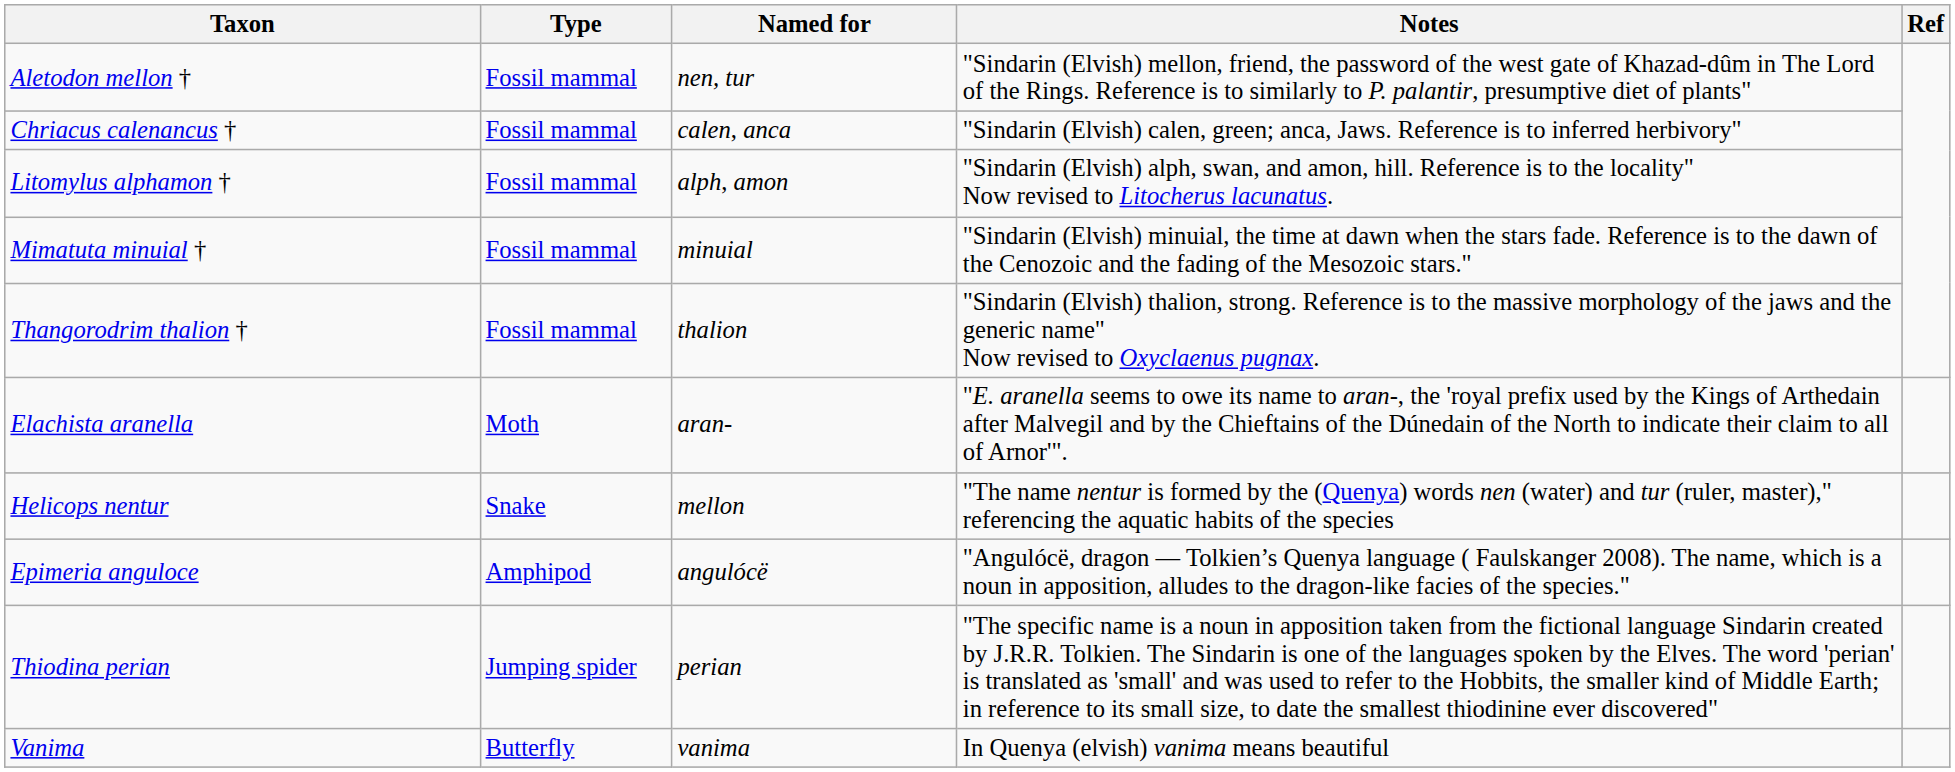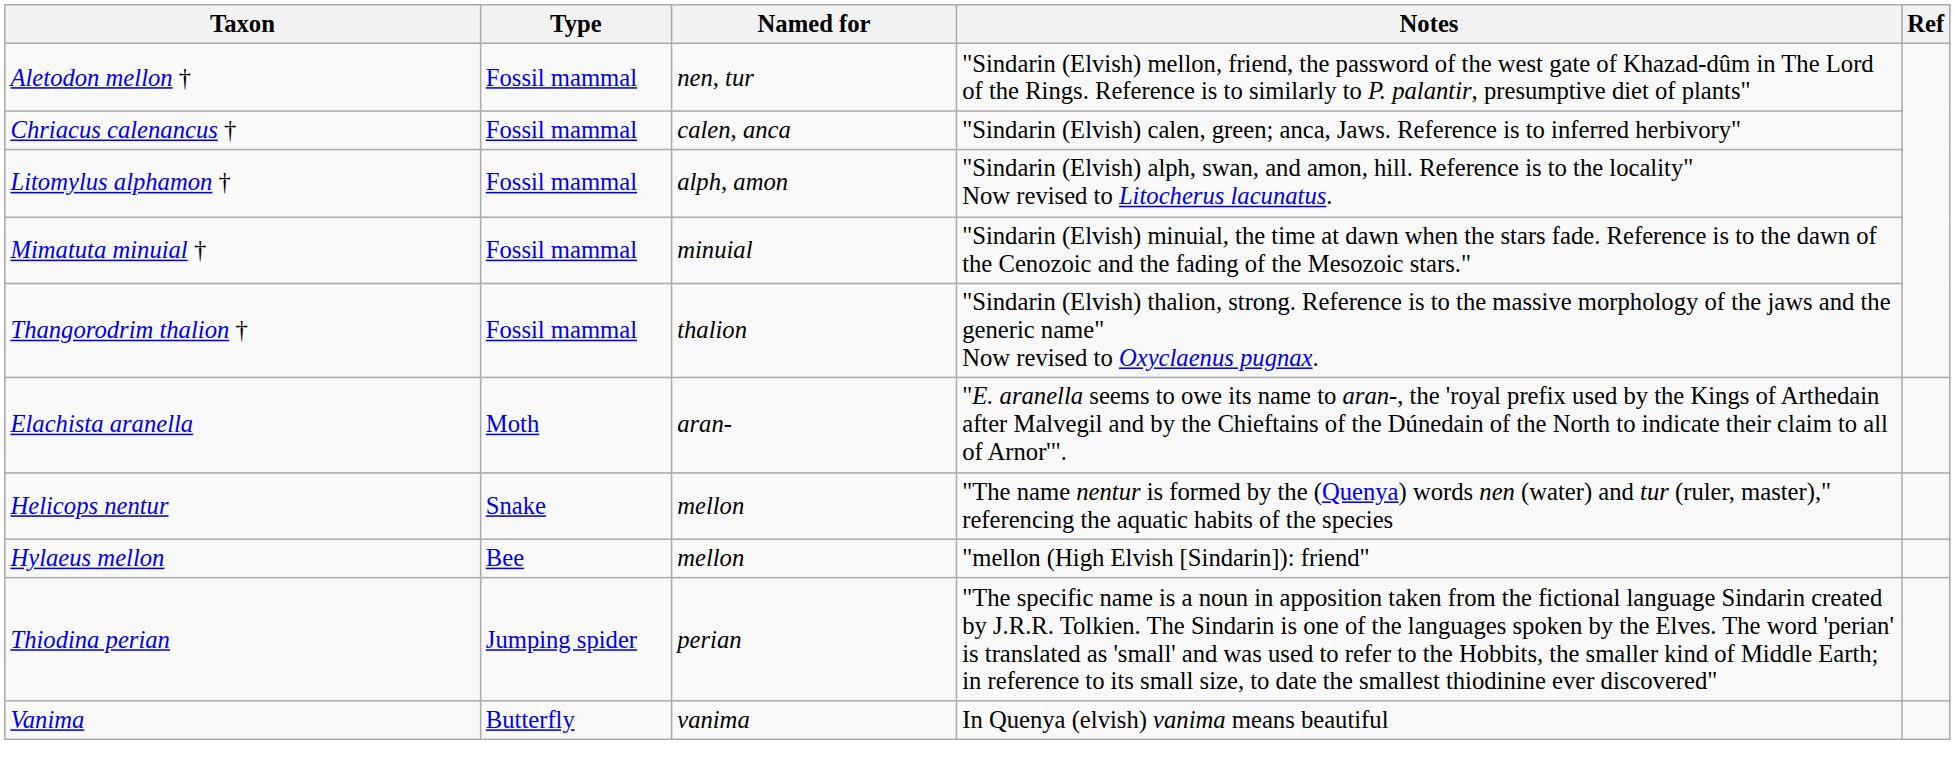+ row: Hylaeus mellon | Bee | mellon | "mellon (High Elvish [Sindarin]): friend"
- row: Epimeria anguloce | Amphipod | angulócë | "Angulócë, dragon — Tolkien’s Quenya language ( Faulskanger 2008). The name, which is a noun in apposition, alludes to the dragon-like facies of the species."
